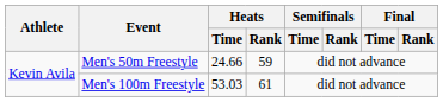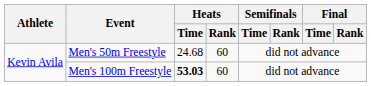Men's 50m Freestyle | Heats / Time: 24.66 -> 24.68
Men's 50m Freestyle | Heats / Rank: 59 -> 60
Men's 100m Freestyle | Heats / Time: normal -> bold
Men's 100m Freestyle | Heats / Rank: 61 -> 60
